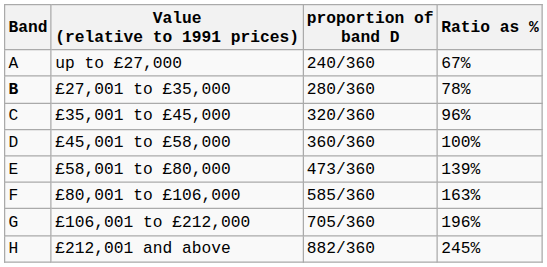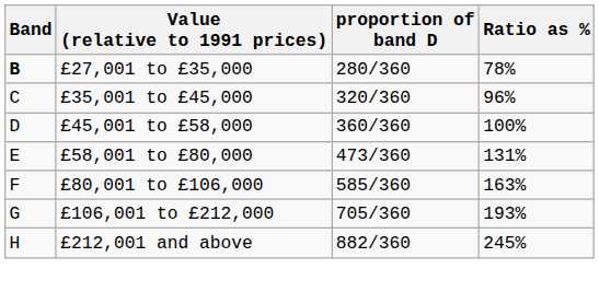- row: A | up to £27,000 | 240/360 | 67%
£58,001 to £80,000 | Ratio as %: 139% -> 131%
£106,001 to £212,000 | Ratio as %: 196% -> 193%
